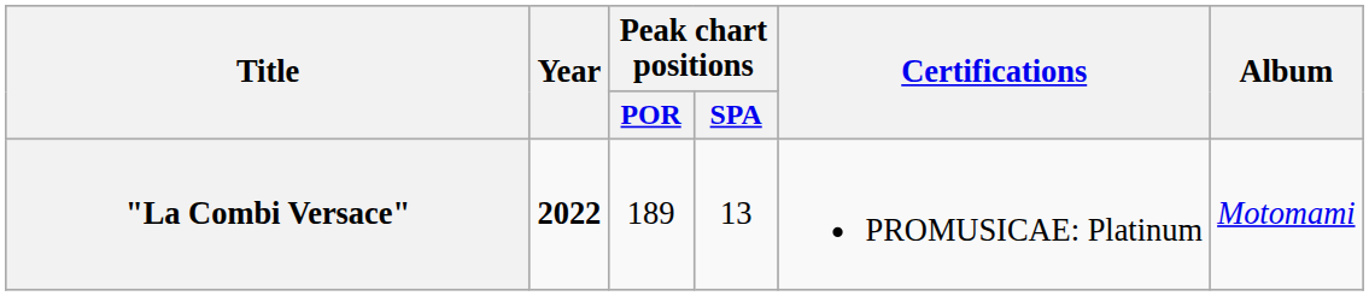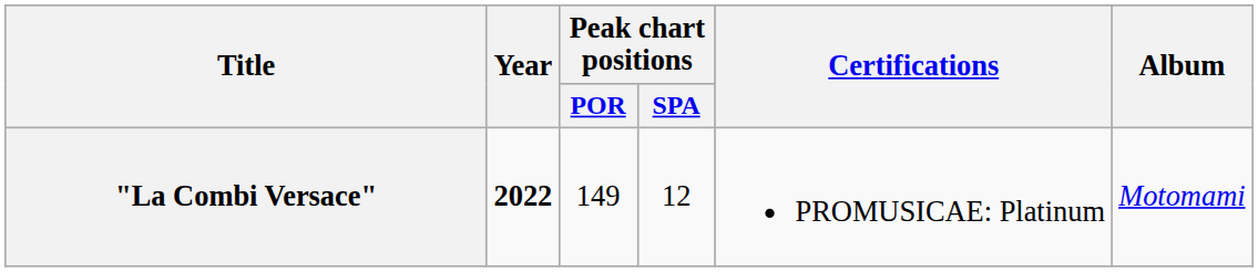"La Combi Versace" | Peak chart positions / POR: 189 -> 149
"La Combi Versace" | Peak chart positions / SPA: 13 -> 12
